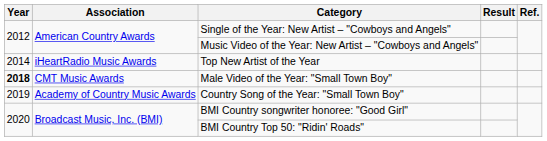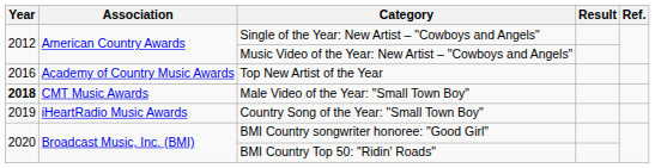Top New Artist of the Year | Year: 2014 -> 2016
Top New Artist of the Year | Association: iHeartRadio Music Awards -> Academy of Country Music Awards
Country Song of the Year: "Small Town Boy" | Association: Academy of Country Music Awards -> iHeartRadio Music Awards
